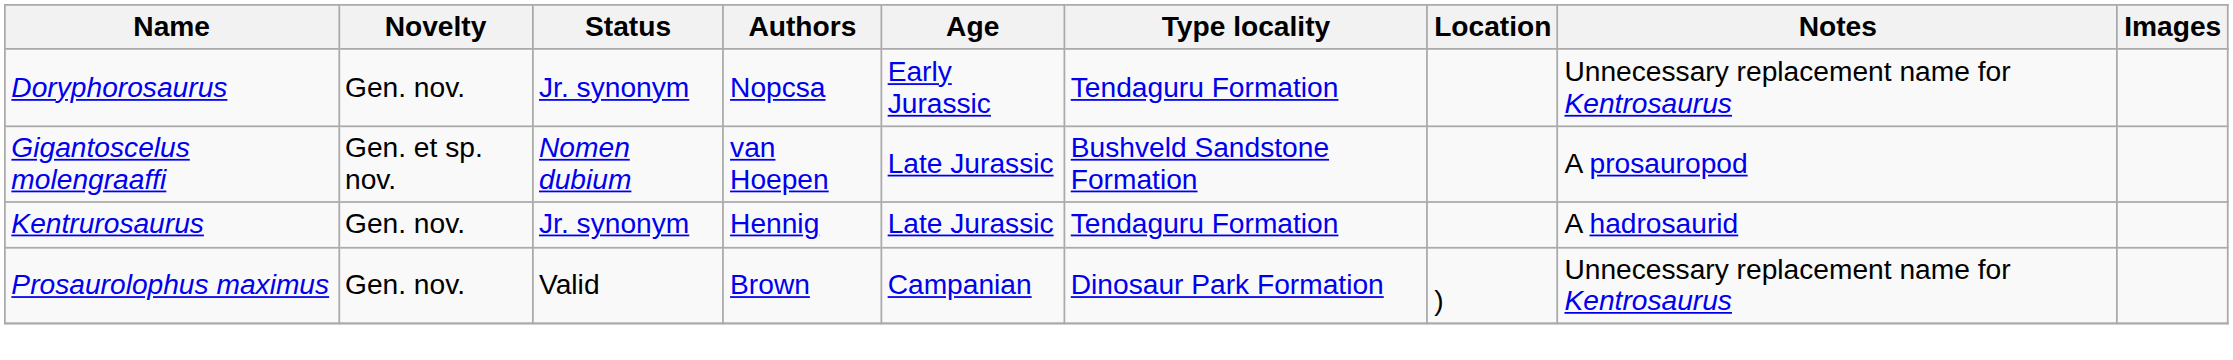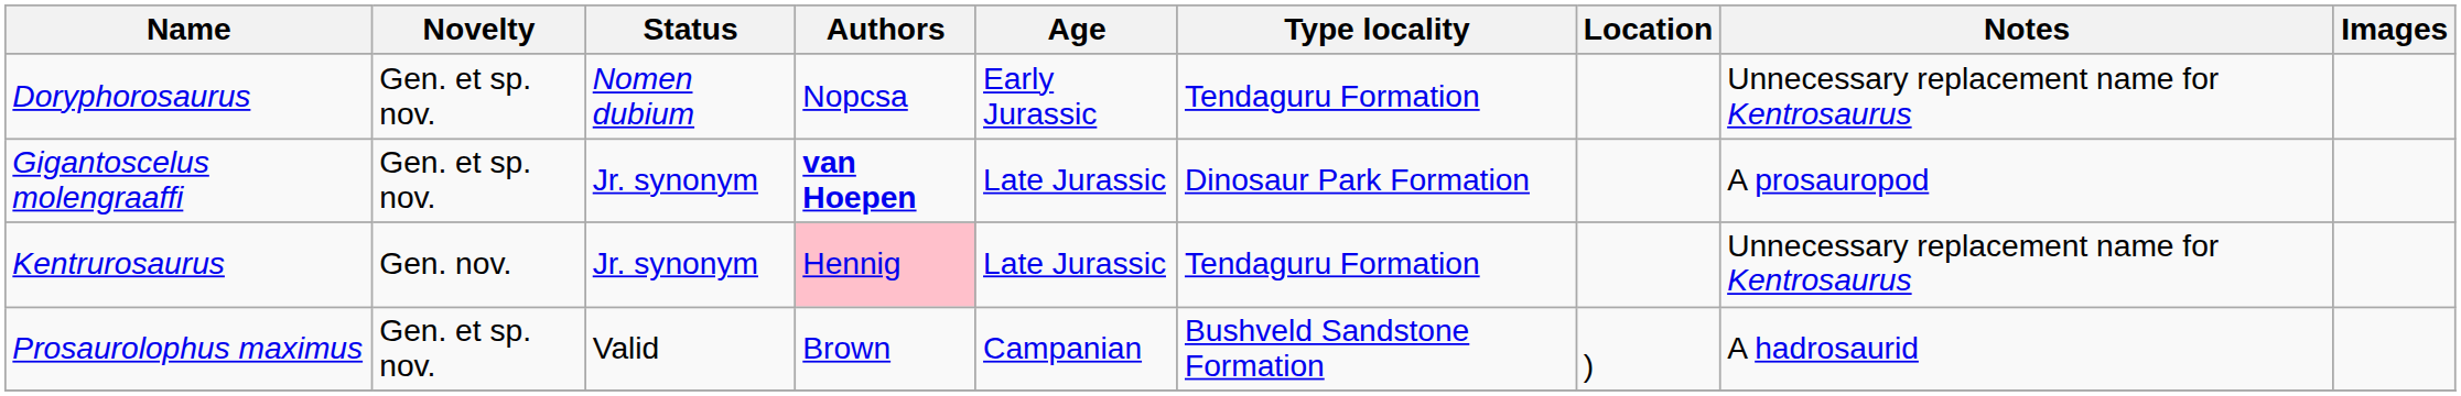Doryphorosaurus | Novelty: Gen. nov. -> Gen. et sp. nov.
Doryphorosaurus | Status: Jr. synonym -> Nomen dubium
Gigantoscelus molengraaffi | Status: Nomen dubium -> Jr. synonym
Gigantoscelus molengraaffi | Authors: normal -> bold
Gigantoscelus molengraaffi | Type locality: Bushveld Sandstone Formation -> Dinosaur Park Formation
Kentrurosaurus | Authors: no background -> pink background
Kentrurosaurus | Notes: A hadrosaurid -> Unnecessary replacement name for Kentrosaurus
Prosaurolophus maximus | Novelty: Gen. nov. -> Gen. et sp. nov.
Prosaurolophus maximus | Type locality: Dinosaur Park Formation -> Bushveld Sandstone Formation
Prosaurolophus maximus | Notes: Unnecessary replacement name for Kentrosaurus -> A hadrosaurid
